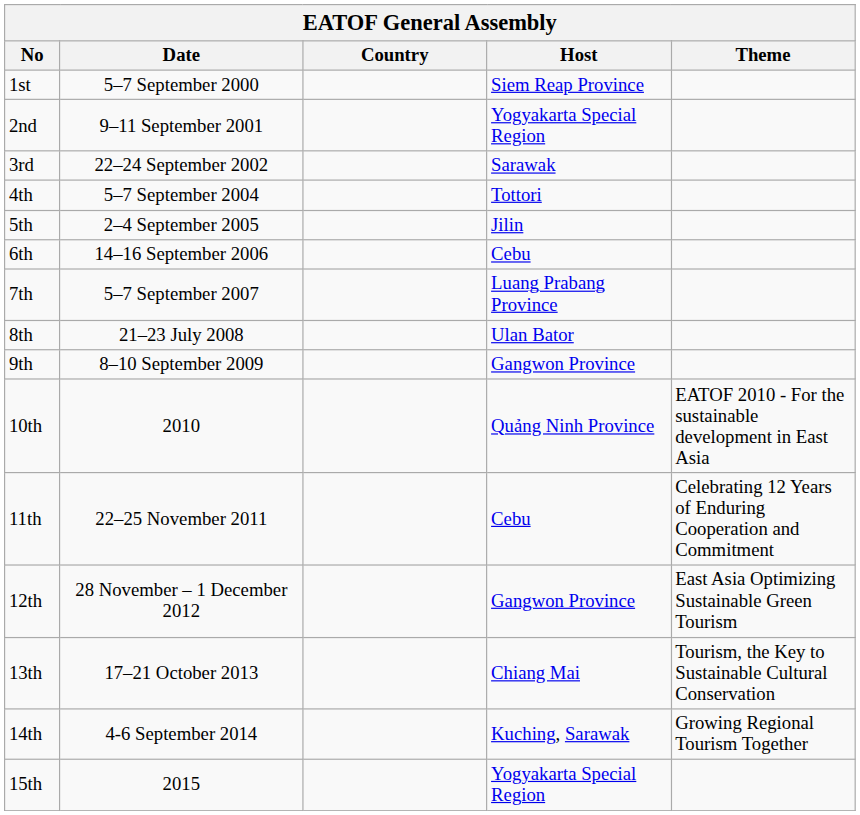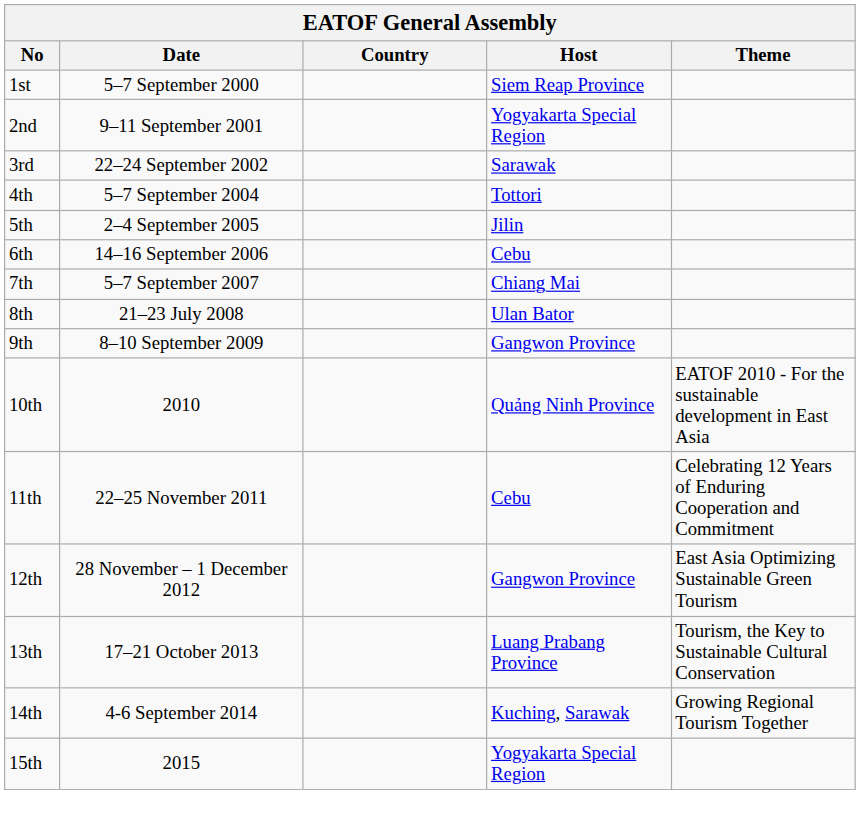7th | Host: Luang Prabang Province -> Chiang Mai
13th | Host: Chiang Mai -> Luang Prabang Province
